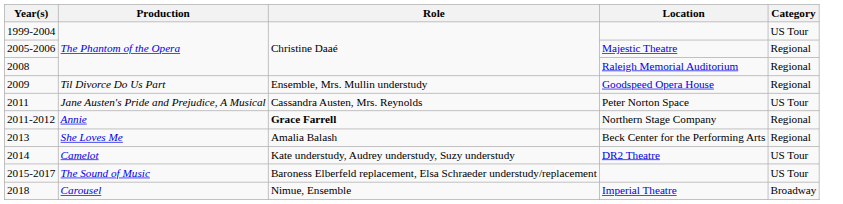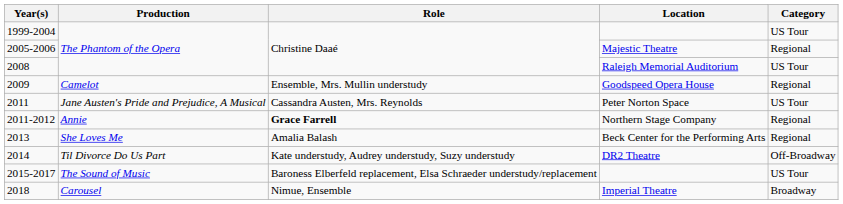Raleigh Memorial Auditorium | Category: Regional -> US Tour
Goodspeed Opera House | Production: Til Divorce Do Us Part -> Camelot
DR2 Theatre | Production: Camelot -> Til Divorce Do Us Part
DR2 Theatre | Category: US Tour -> Off-Broadway
